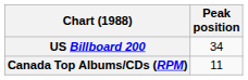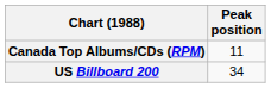rows swapped: Canada Top Albums/CDs (RPM) <-> US Billboard 200
